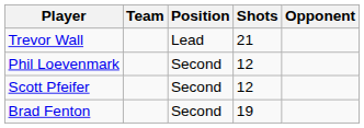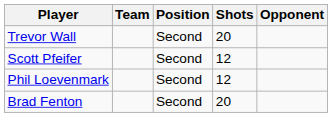Trevor Wall | Position: Lead -> Second
Trevor Wall | Shots: 21 -> 20
rows swapped: Phil Loevenmark <-> Scott Pfeifer
Brad Fenton | Shots: 19 -> 20
